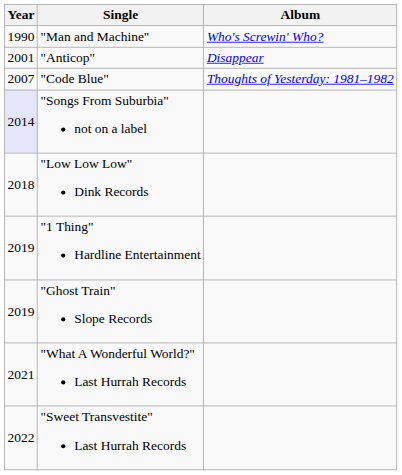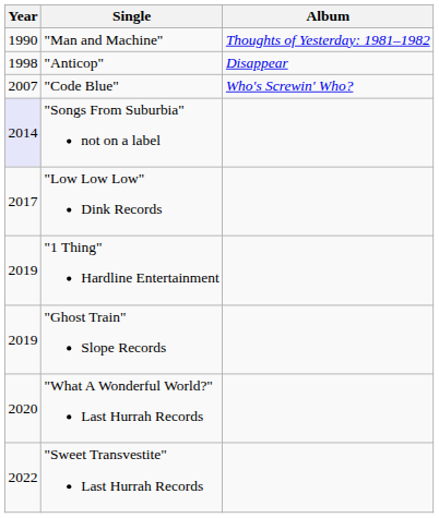"Man and Machine" | Album: Who's Screwin' Who? -> Thoughts of Yesterday: 1981–1982
"Anticop" | Year: 2001 -> 1998
"Code Blue" | Album: Thoughts of Yesterday: 1981–1982 -> Who's Screwin' Who?
"Low Low Low" Dink Records | Year: 2018 -> 2017
"What A Wonderful World?" Last Hurrah Records | Year: 2021 -> 2020
